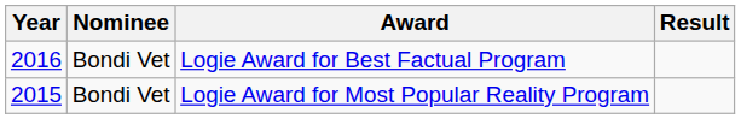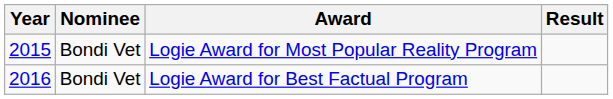rows swapped: Logie Award for Most Popular Reality Program <-> Logie Award for Best Factual Program
